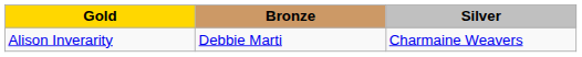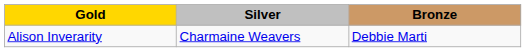columns swapped: Silver <-> Bronze
